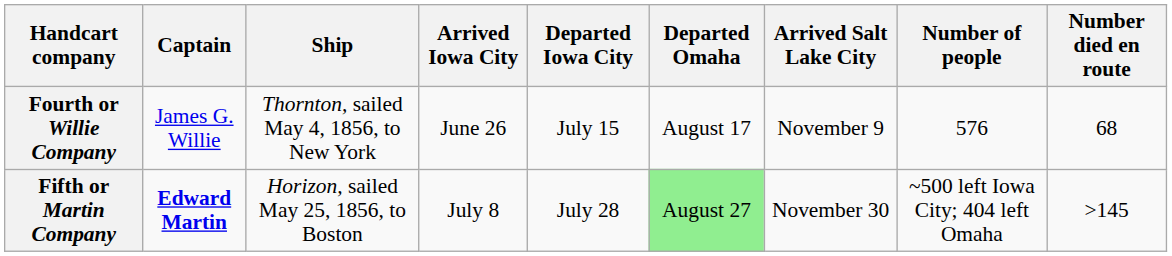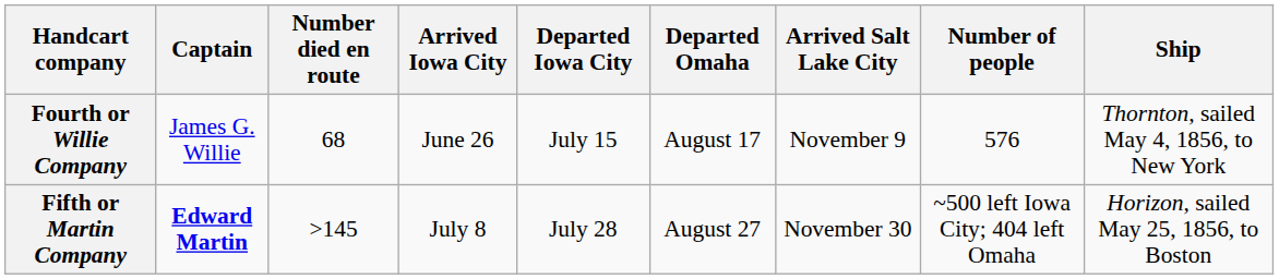columns swapped: Ship <-> Number died en route
Fifth or Martin Company | Departed Omaha: lightgreen background -> no background
